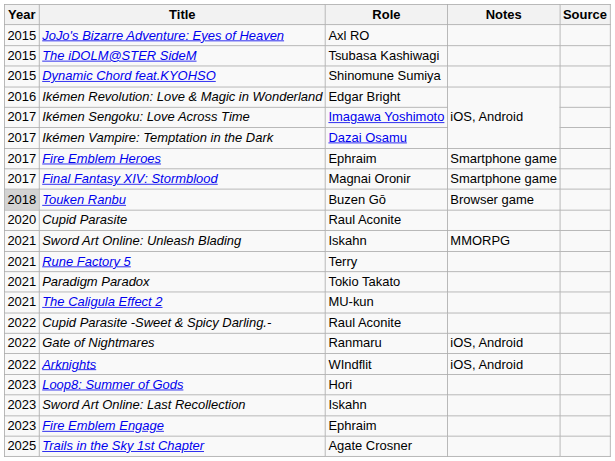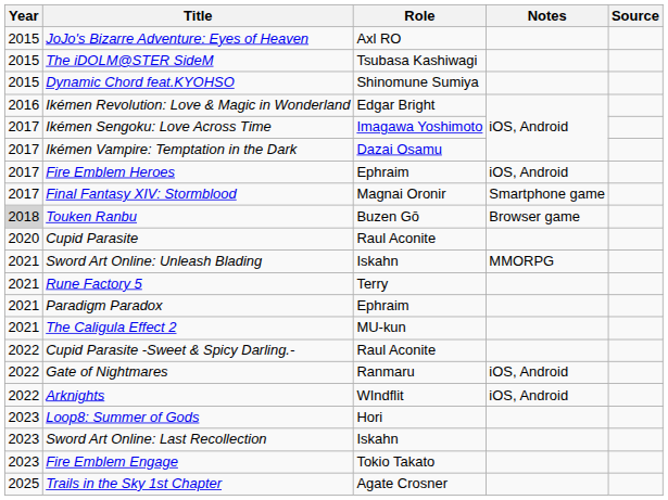Fire Emblem Heroes | Notes: Smartphone game -> iOS, Android
Paradigm Paradox | Role: Tokio Takato -> Ephraim
Fire Emblem Engage | Role: Ephraim -> Tokio Takato
